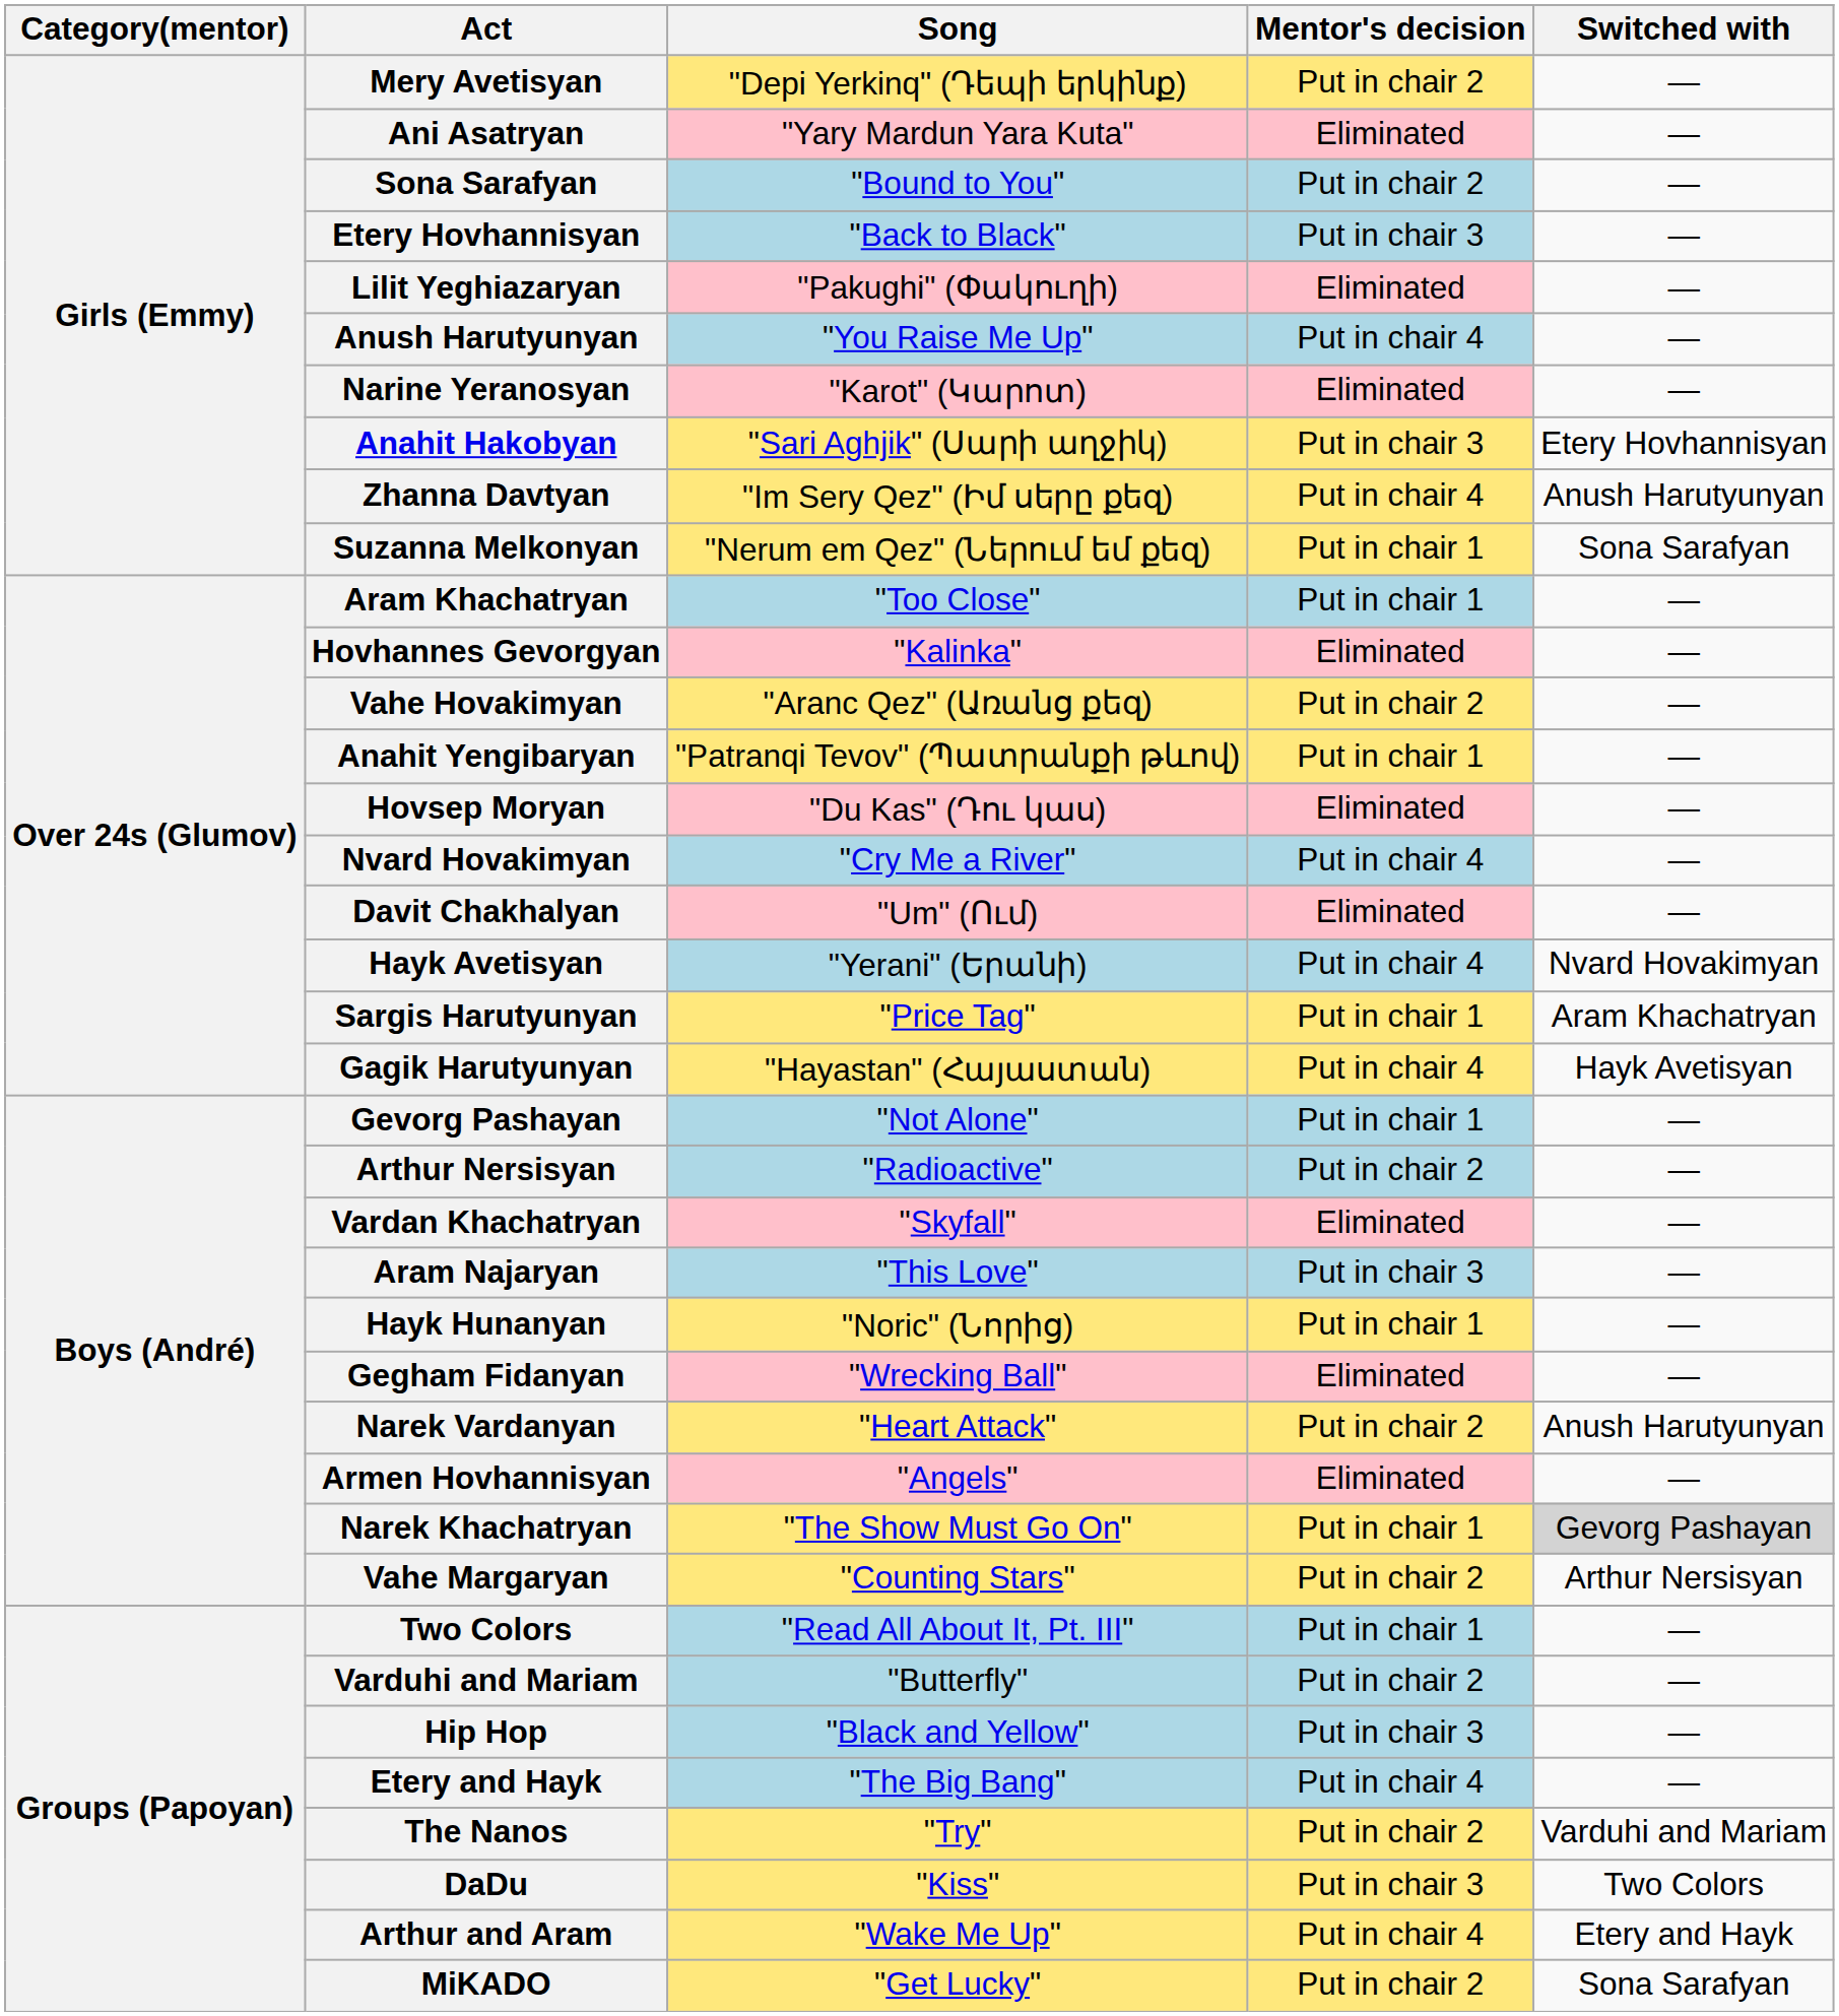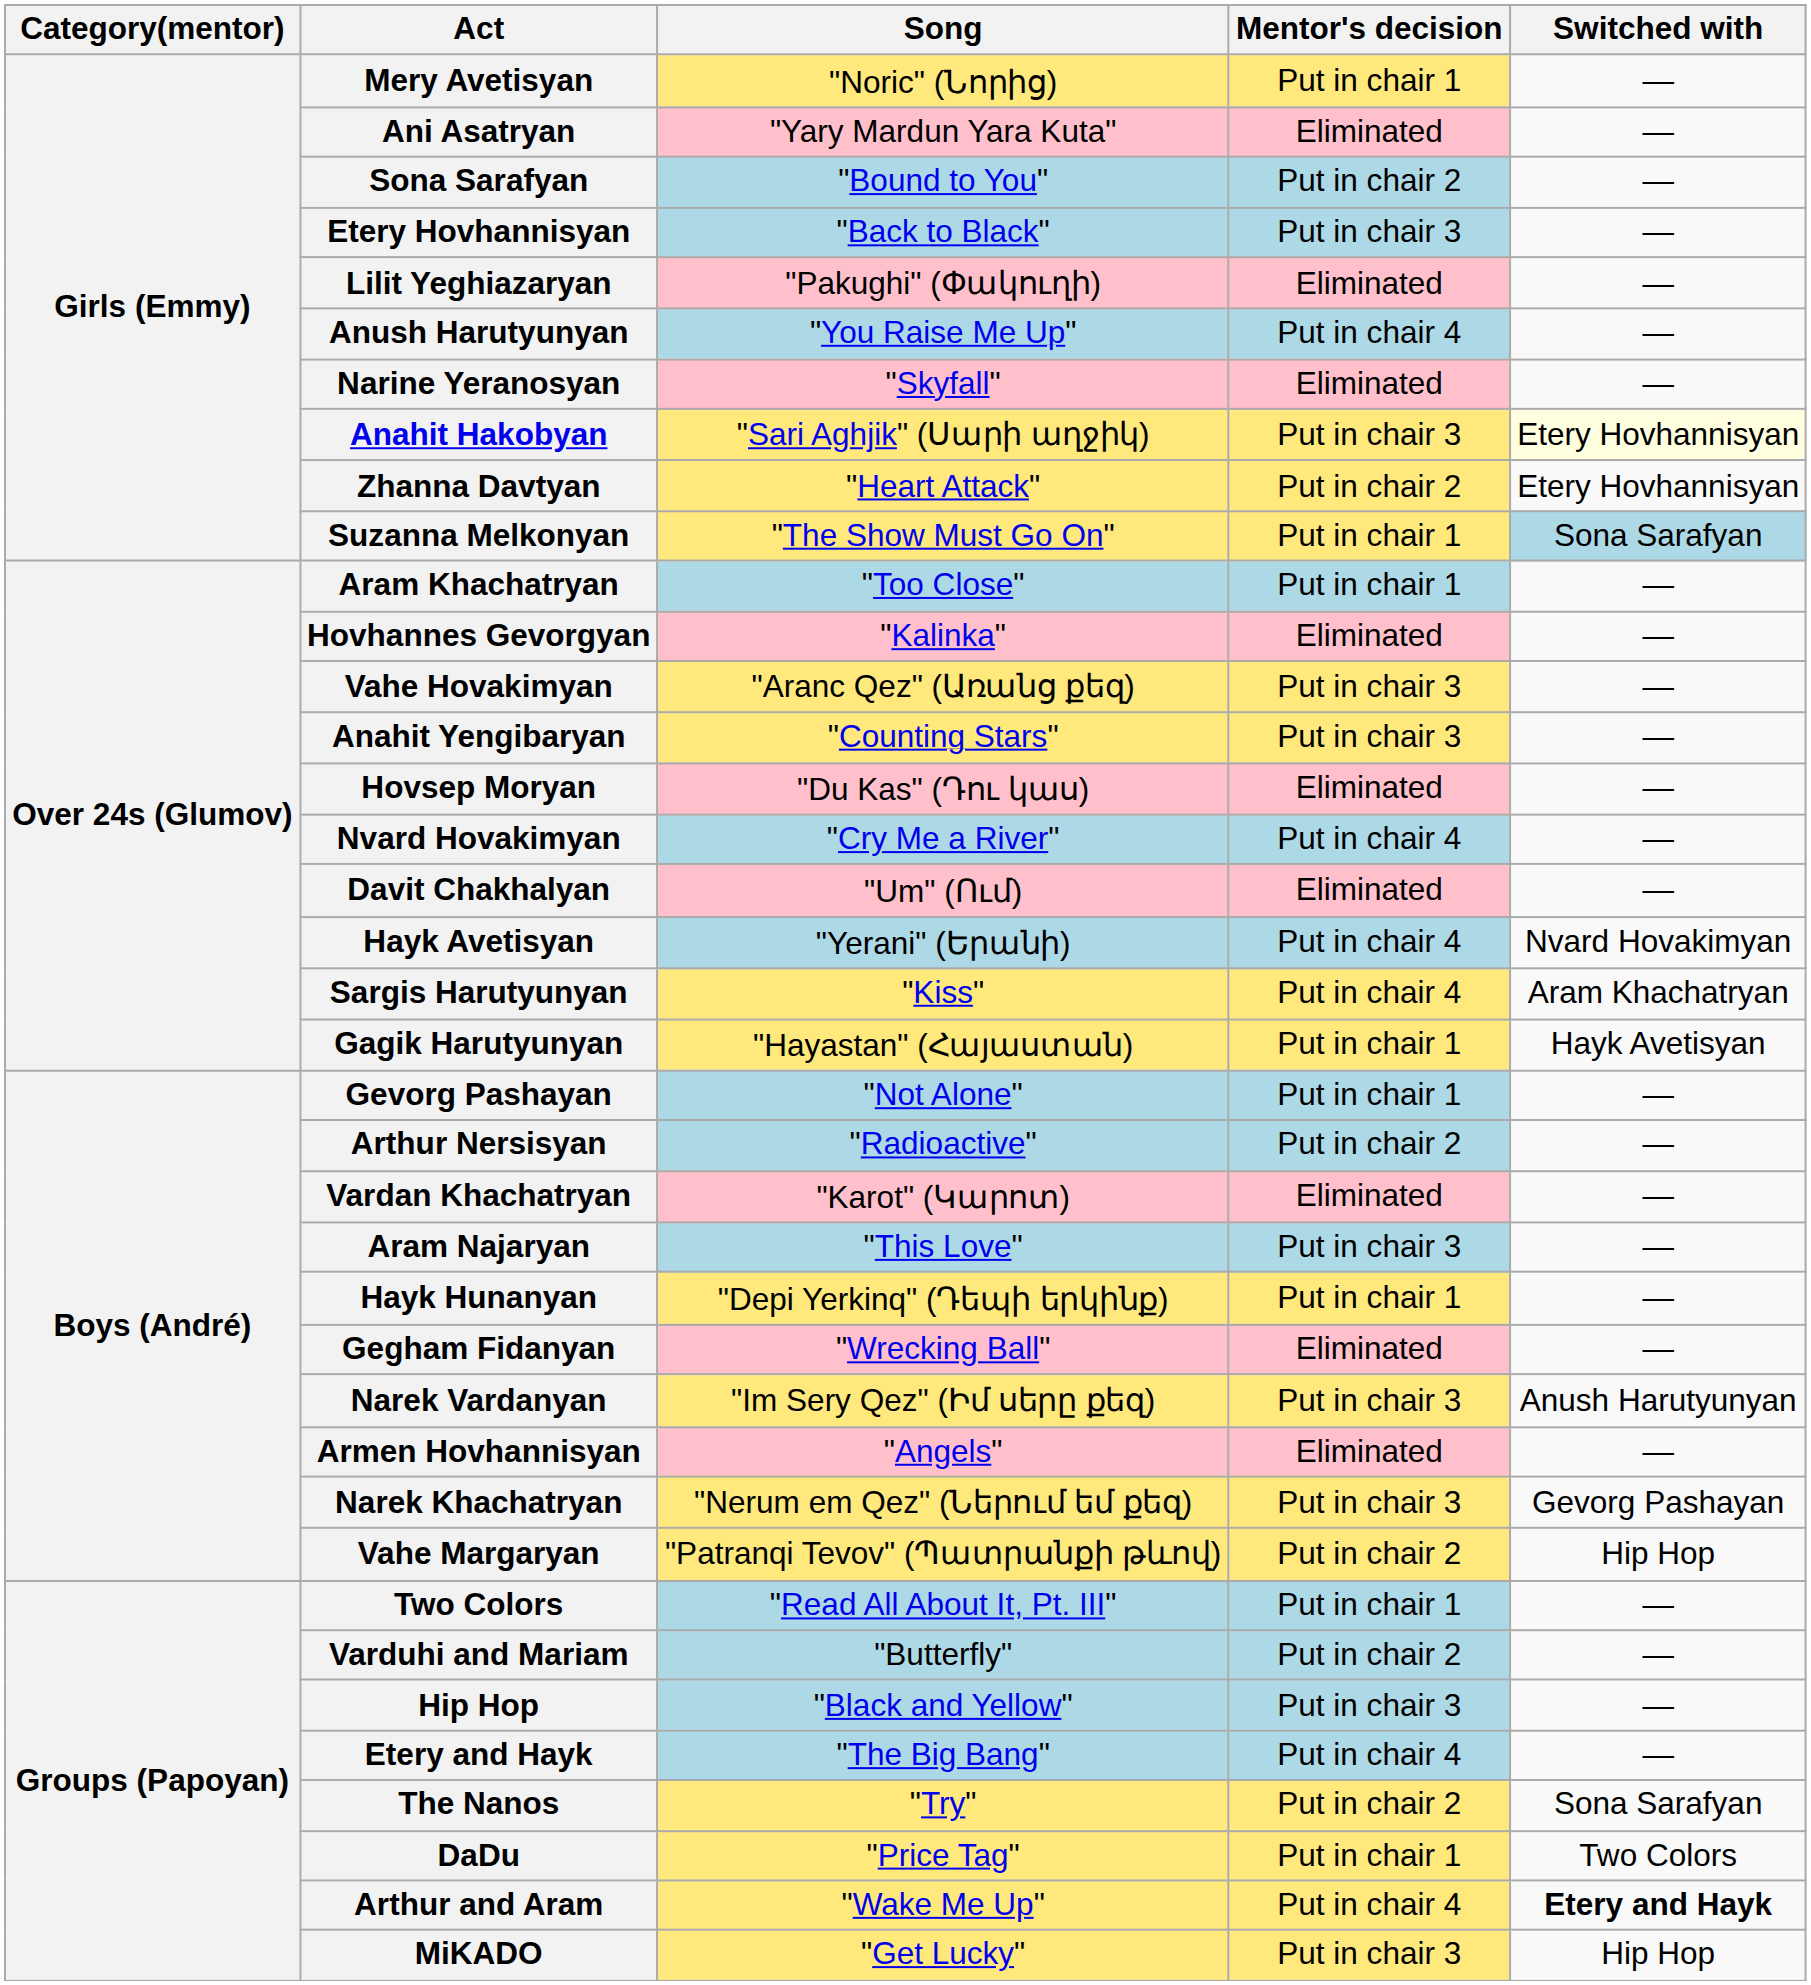Mery Avetisyan | Song: "Depi Yerkinq" (Դեպի երկինք) -> "Noric" (Նորից)
Mery Avetisyan | Mentor's decision: Put in chair 2 -> Put in chair 1
Narine Yeranosyan | Song: "Karot" (Կարոտ) -> "Skyfall"
Anahit Hakobyan | Switched with: no background -> lightyellow background
Zhanna Davtyan | Song: "Im Sery Qez" (Իմ սերը քեզ) -> "Heart Attack"
Zhanna Davtyan | Mentor's decision: Put in chair 4 -> Put in chair 2
Zhanna Davtyan | Switched with: Anush Harutyunyan -> Etery Hovhannisyan
Suzanna Melkonyan | Song: "Nerum em Qez" (Ներում եմ քեզ) -> "The Show Must Go On"
Suzanna Melkonyan | Switched with: no background -> lightblue background
Vahe Hovakimyan | Mentor's decision: Put in chair 2 -> Put in chair 3
Anahit Yengibaryan | Song: "Patranqi Tevov" (Պատրանքի թևով) -> "Counting Stars"
Anahit Yengibaryan | Mentor's decision: Put in chair 1 -> Put in chair 3
Sargis Harutyunyan | Song: "Price Tag" -> "Kiss"
Sargis Harutyunyan | Mentor's decision: Put in chair 1 -> Put in chair 4
Gagik Harutyunyan | Mentor's decision: Put in chair 4 -> Put in chair 1
Vardan Khachatryan | Song: "Skyfall" -> "Karot" (Կարոտ)
Hayk Hunanyan | Song: "Noric" (Նորից) -> "Depi Yerkinq" (Դեպի երկինք)
Narek Vardanyan | Song: "Heart Attack" -> "Im Sery Qez" (Իմ սերը քեզ)
Narek Vardanyan | Mentor's decision: Put in chair 2 -> Put in chair 3
Narek Khachatryan | Song: "The Show Must Go On" -> "Nerum em Qez" (Ներում եմ քեզ)
Narek Khachatryan | Mentor's decision: Put in chair 1 -> Put in chair 3
Narek Khachatryan | Switched with: lightgrey background -> no background
Vahe Margaryan | Song: "Counting Stars" -> "Patranqi Tevov" (Պատրանքի թևով)
Vahe Margaryan | Switched with: Arthur Nersisyan -> Hip Hop
The Nanos | Switched with: Varduhi and Mariam -> Sona Sarafyan
DaDu | Song: "Kiss" -> "Price Tag"
DaDu | Mentor's decision: Put in chair 3 -> Put in chair 1
Arthur and Aram | Switched with: normal -> bold
MiKADO | Mentor's decision: Put in chair 2 -> Put in chair 3
MiKADO | Switched with: Sona Sarafyan -> Hip Hop
